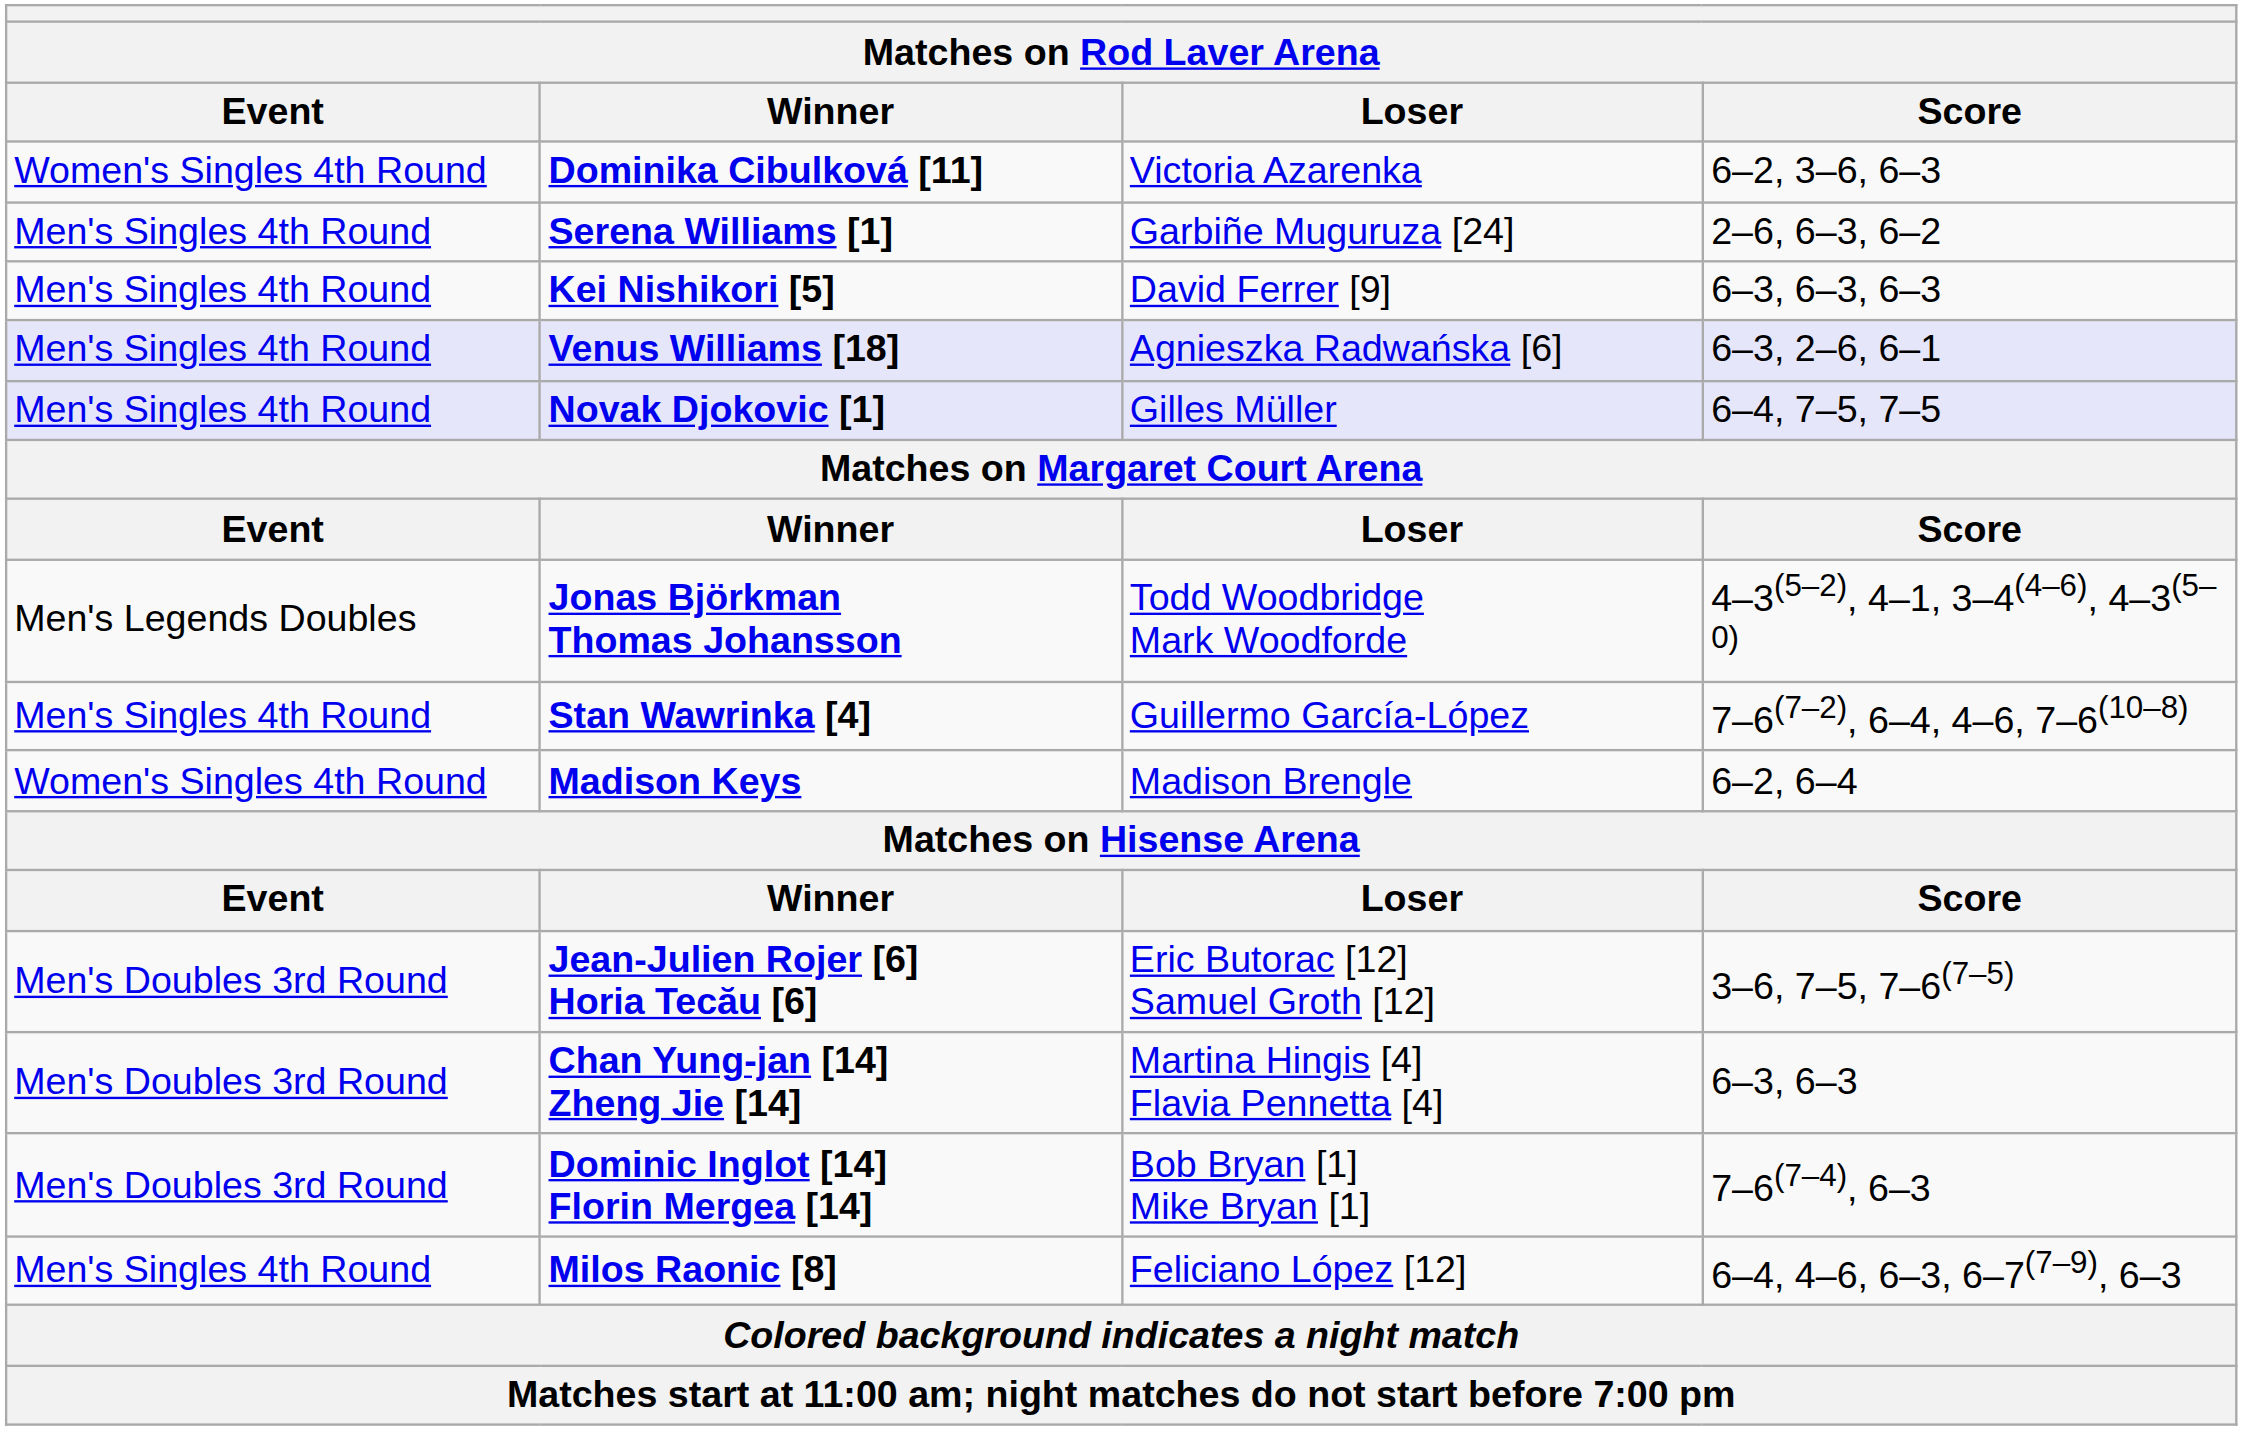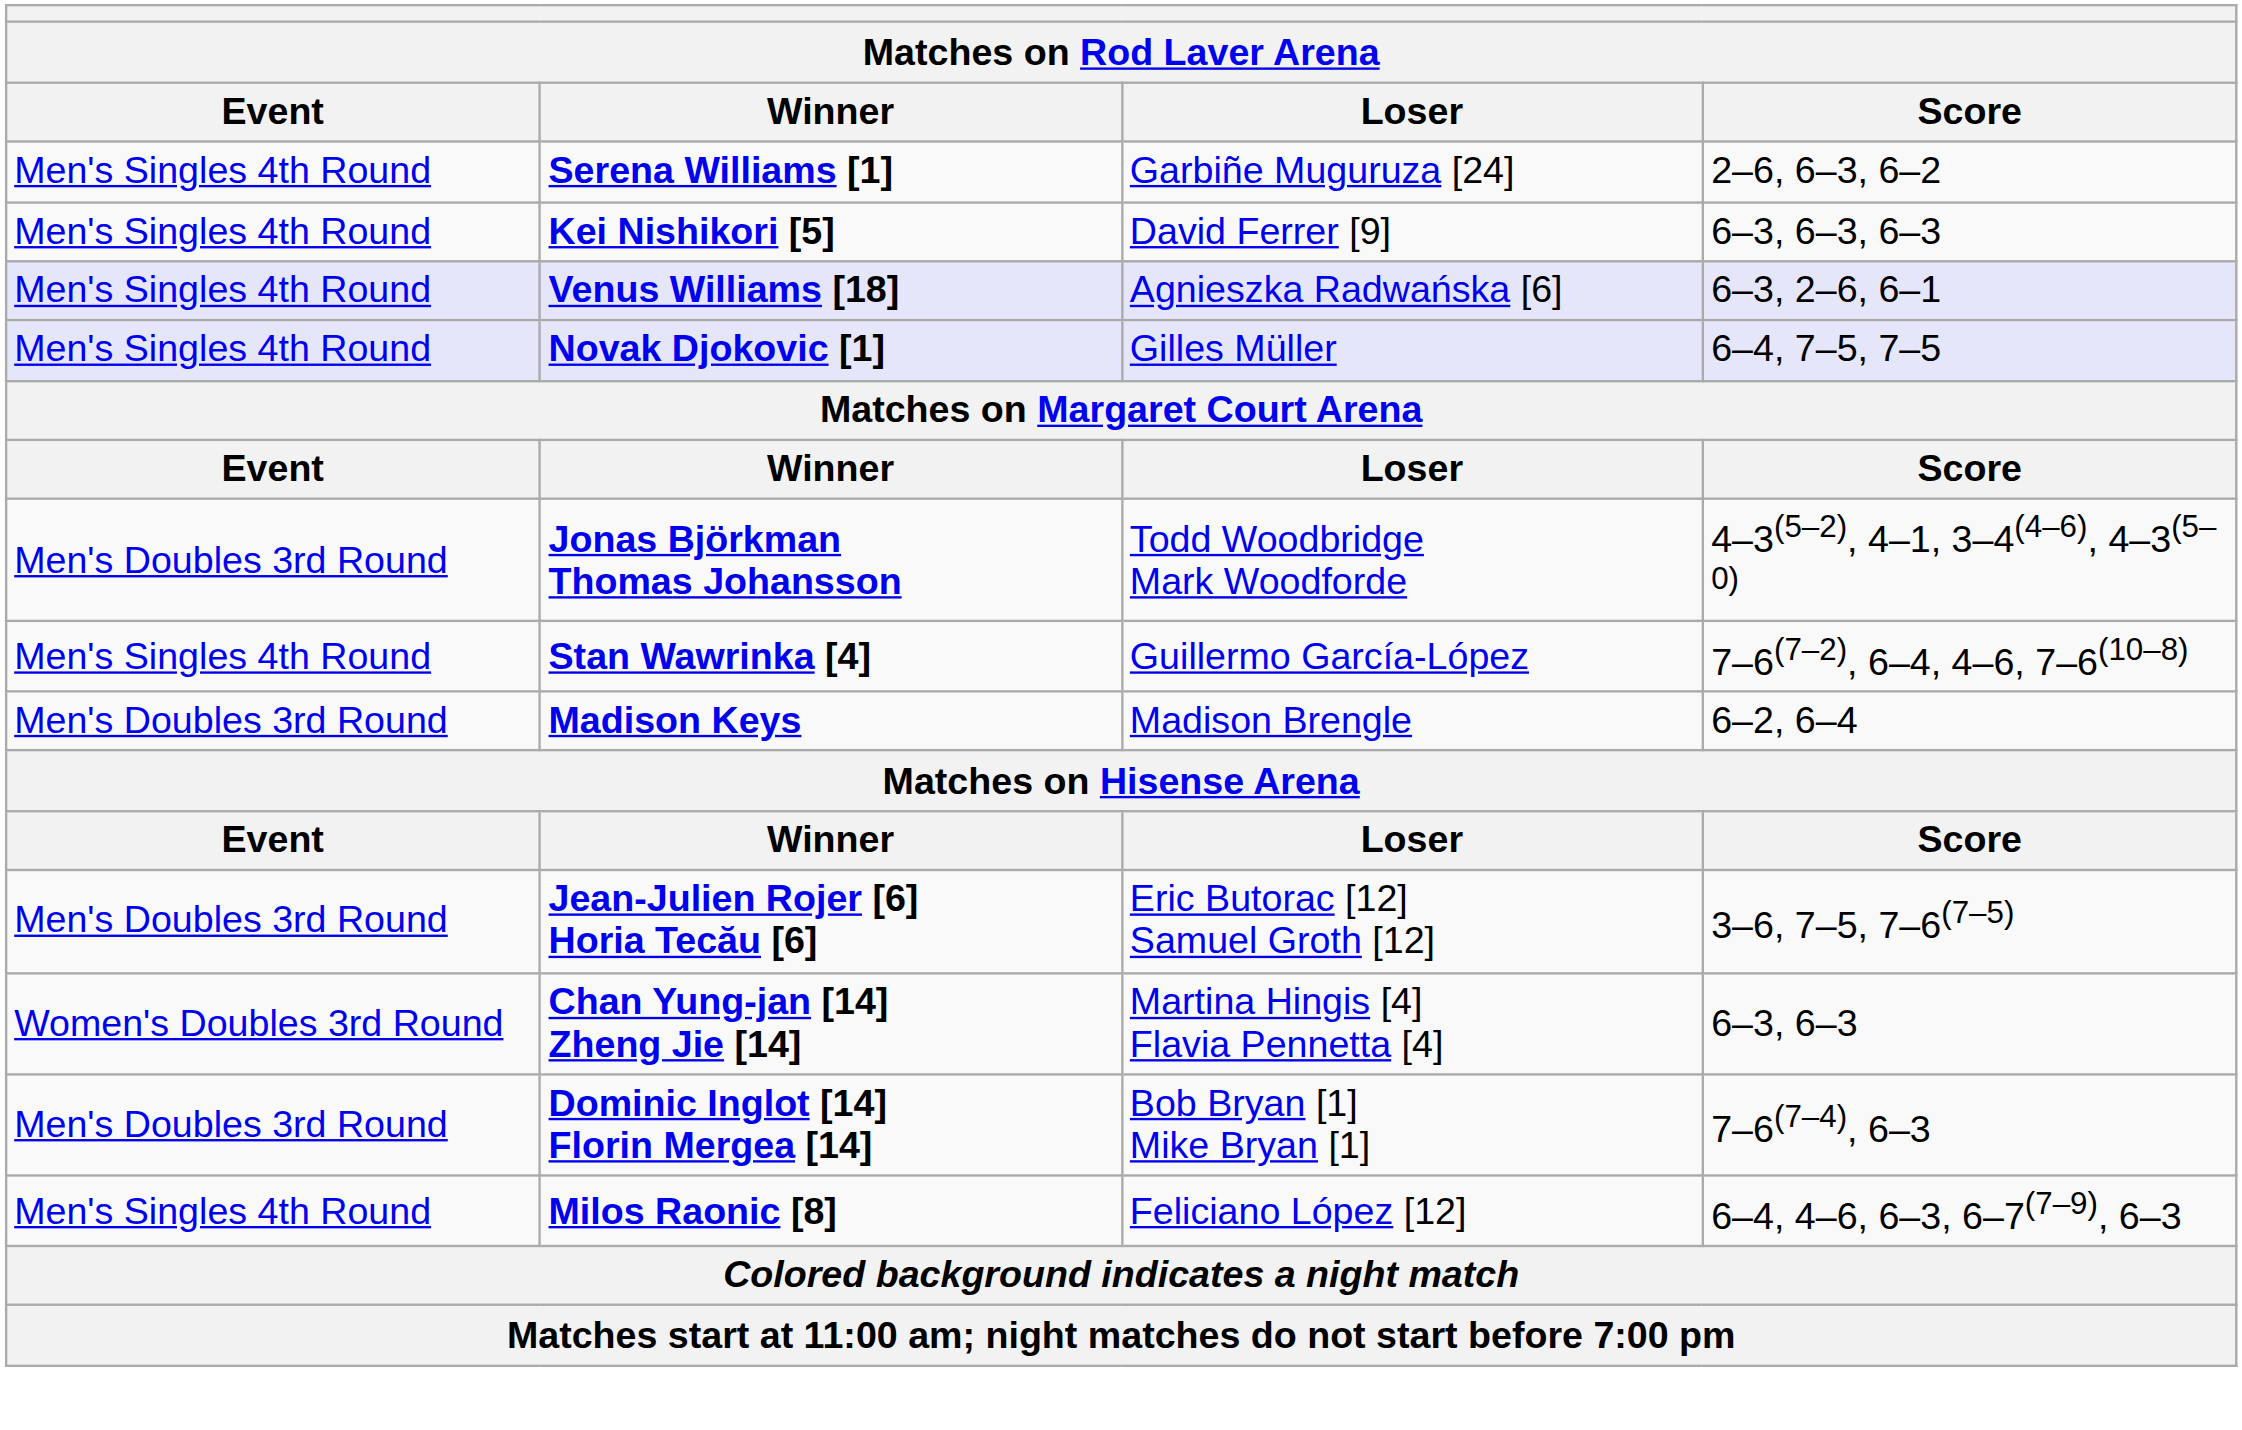- row: Women's Singles 4th Round | Dominika Cibulková [11] | Victoria Azarenka | 6–2, 3–6, 6–3
Jonas Björkman Thomas Johansson | Event: Men's Legends Doubles -> Men's Doubles 3rd Round
Madison Keys | Event: Women's Singles 4th Round -> Men's Doubles 3rd Round
Chan Yung-jan [14] Zheng Jie [14] | Event: Men's Doubles 3rd Round -> Women's Doubles 3rd Round
